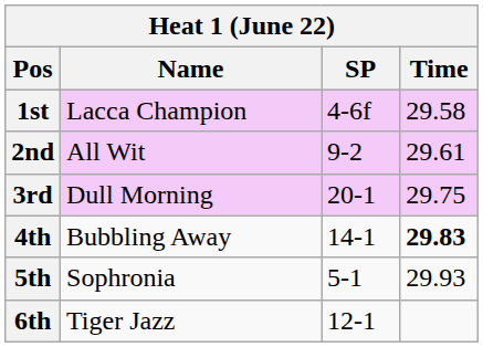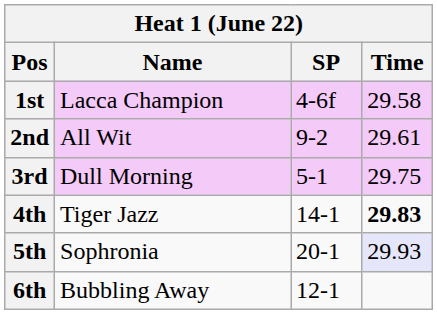3rd | SP: 20-1 -> 5-1
4th | Name: Bubbling Away -> Tiger Jazz
5th | SP: 5-1 -> 20-1
5th | Time: no background -> lavender background
6th | Name: Tiger Jazz -> Bubbling Away
